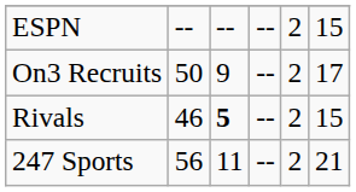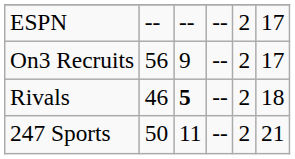ESPN | column 6: 15 -> 17
On3 Recruits | column 2: 50 -> 56
Rivals | column 6: 15 -> 18
247 Sports | column 2: 56 -> 50
